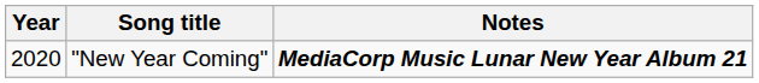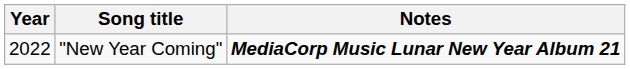"New Year Coming" | Year: 2020 -> 2022
